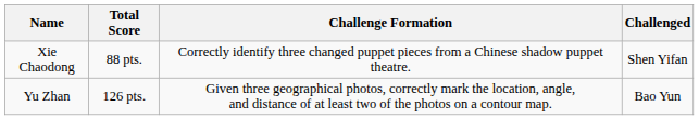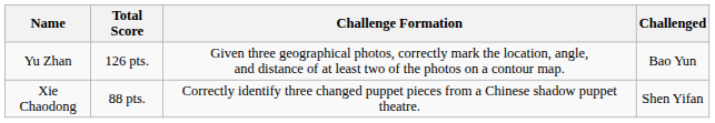rows swapped: Xie Chaodong <-> Yu Zhan
